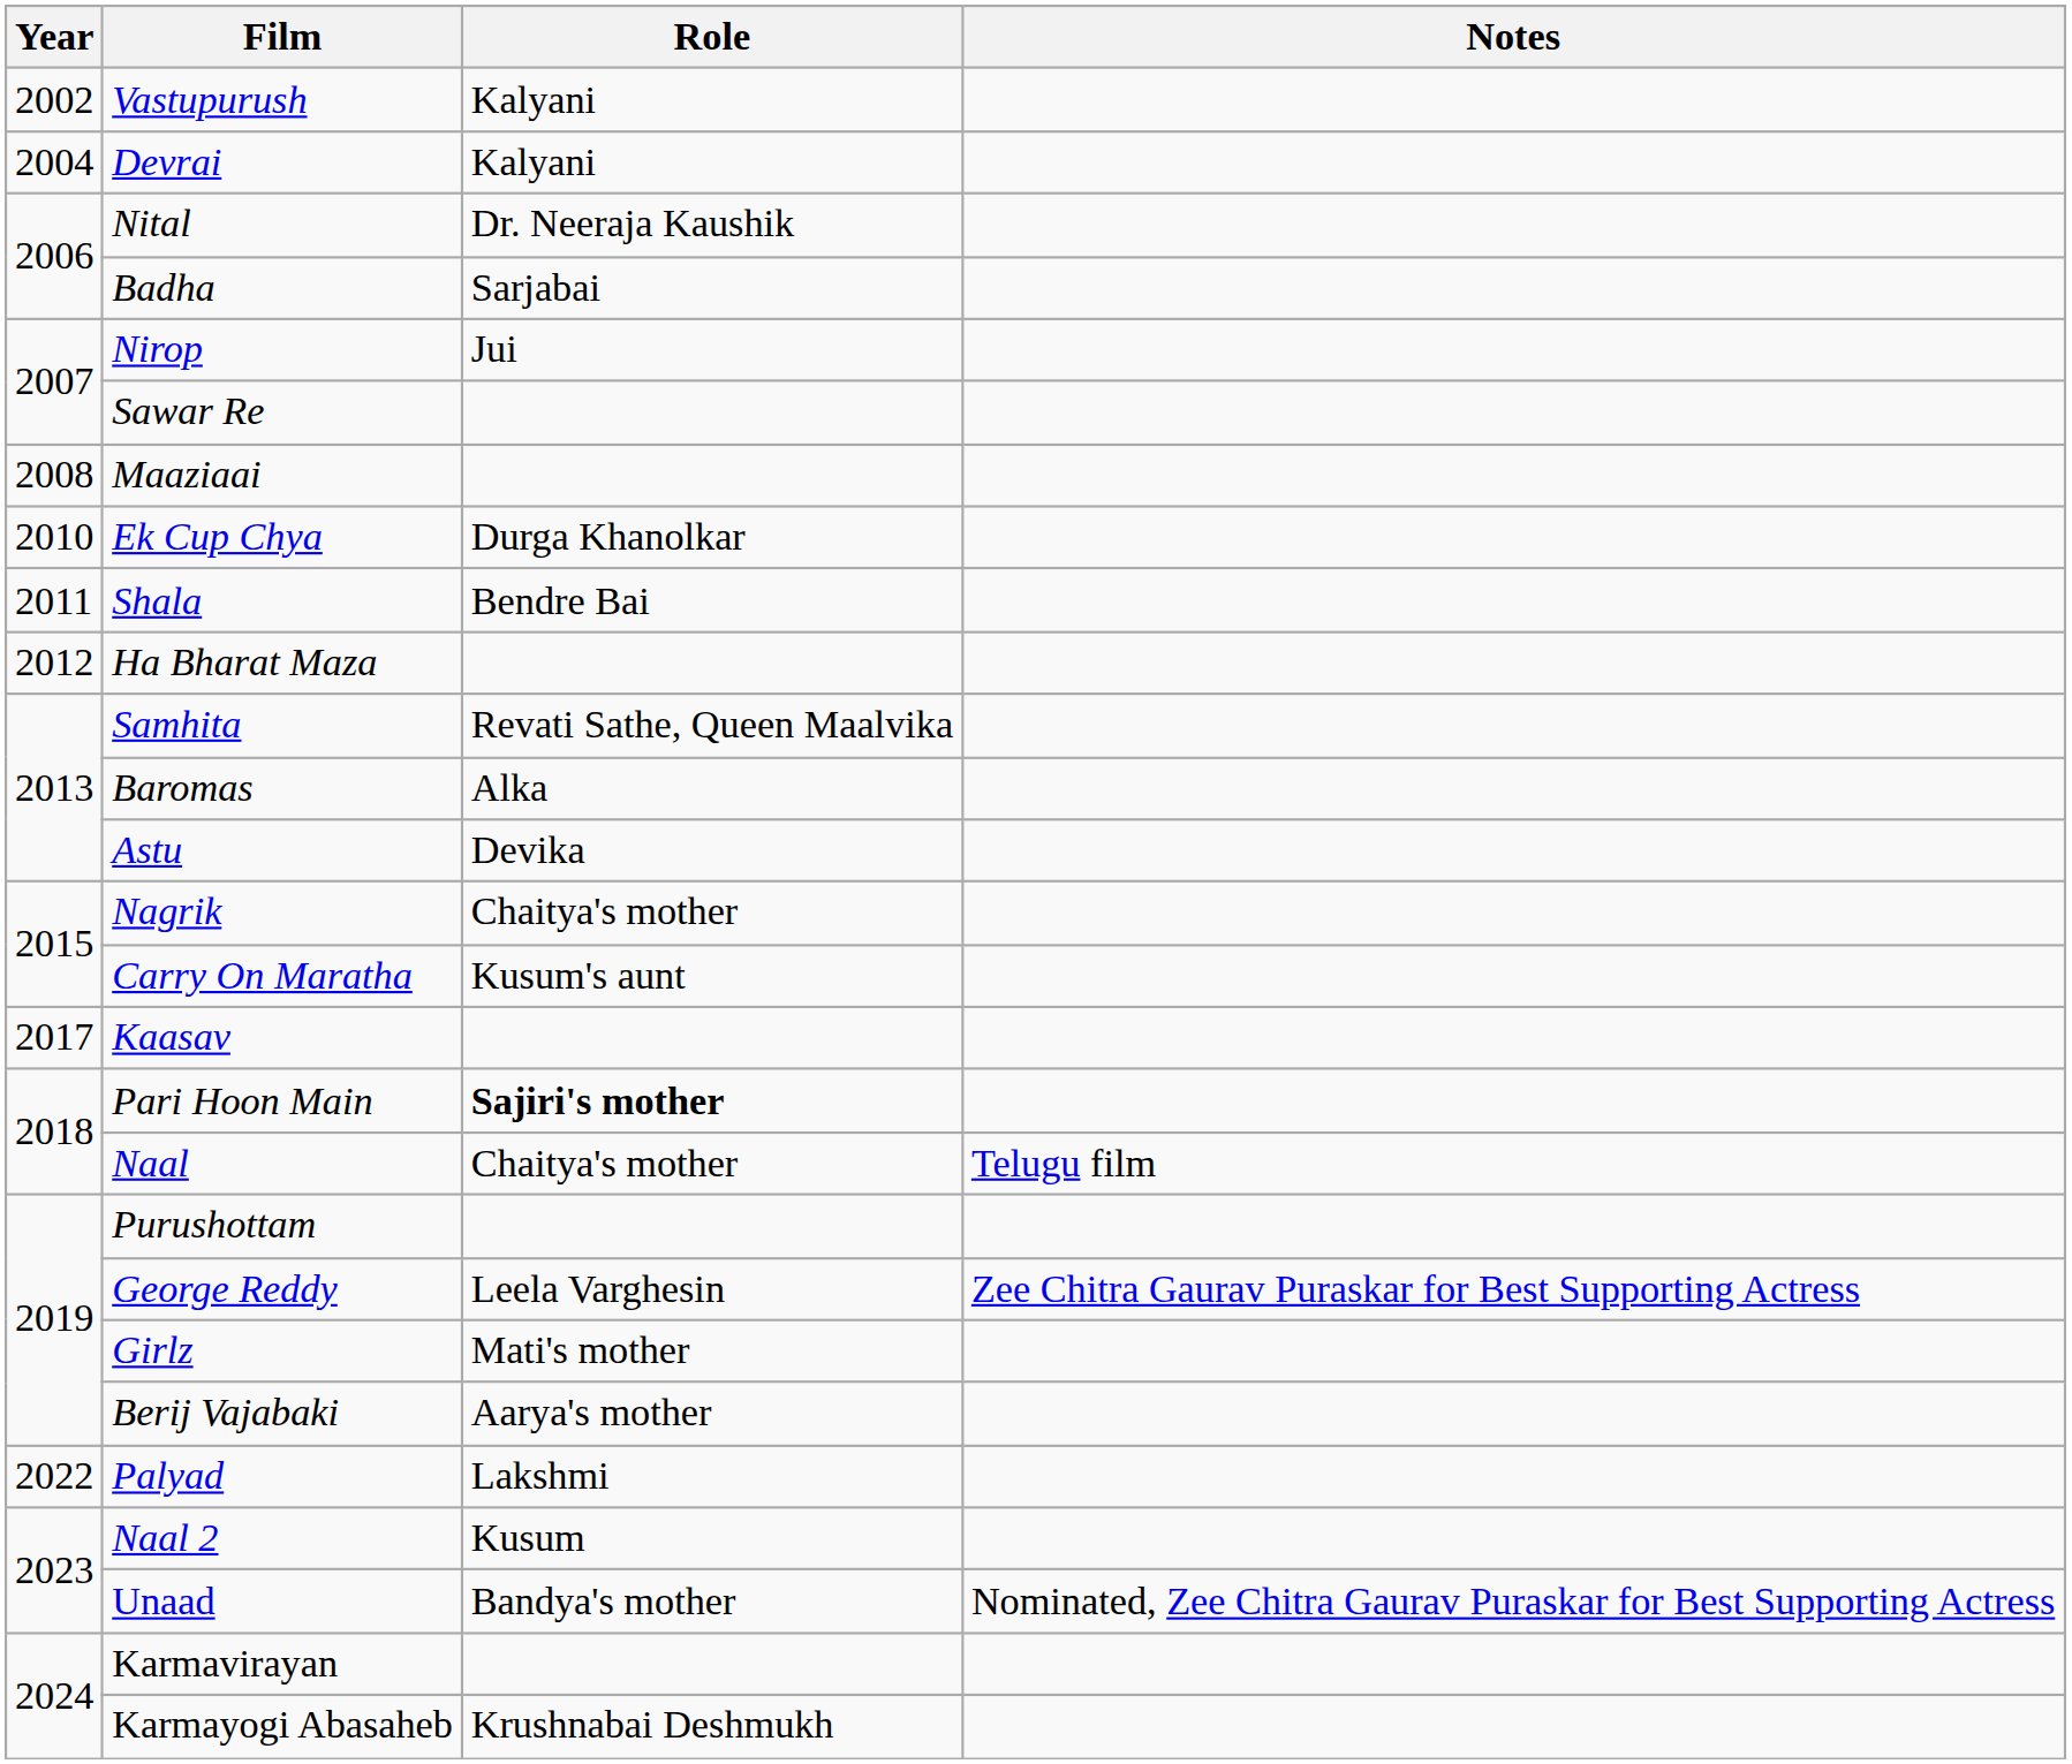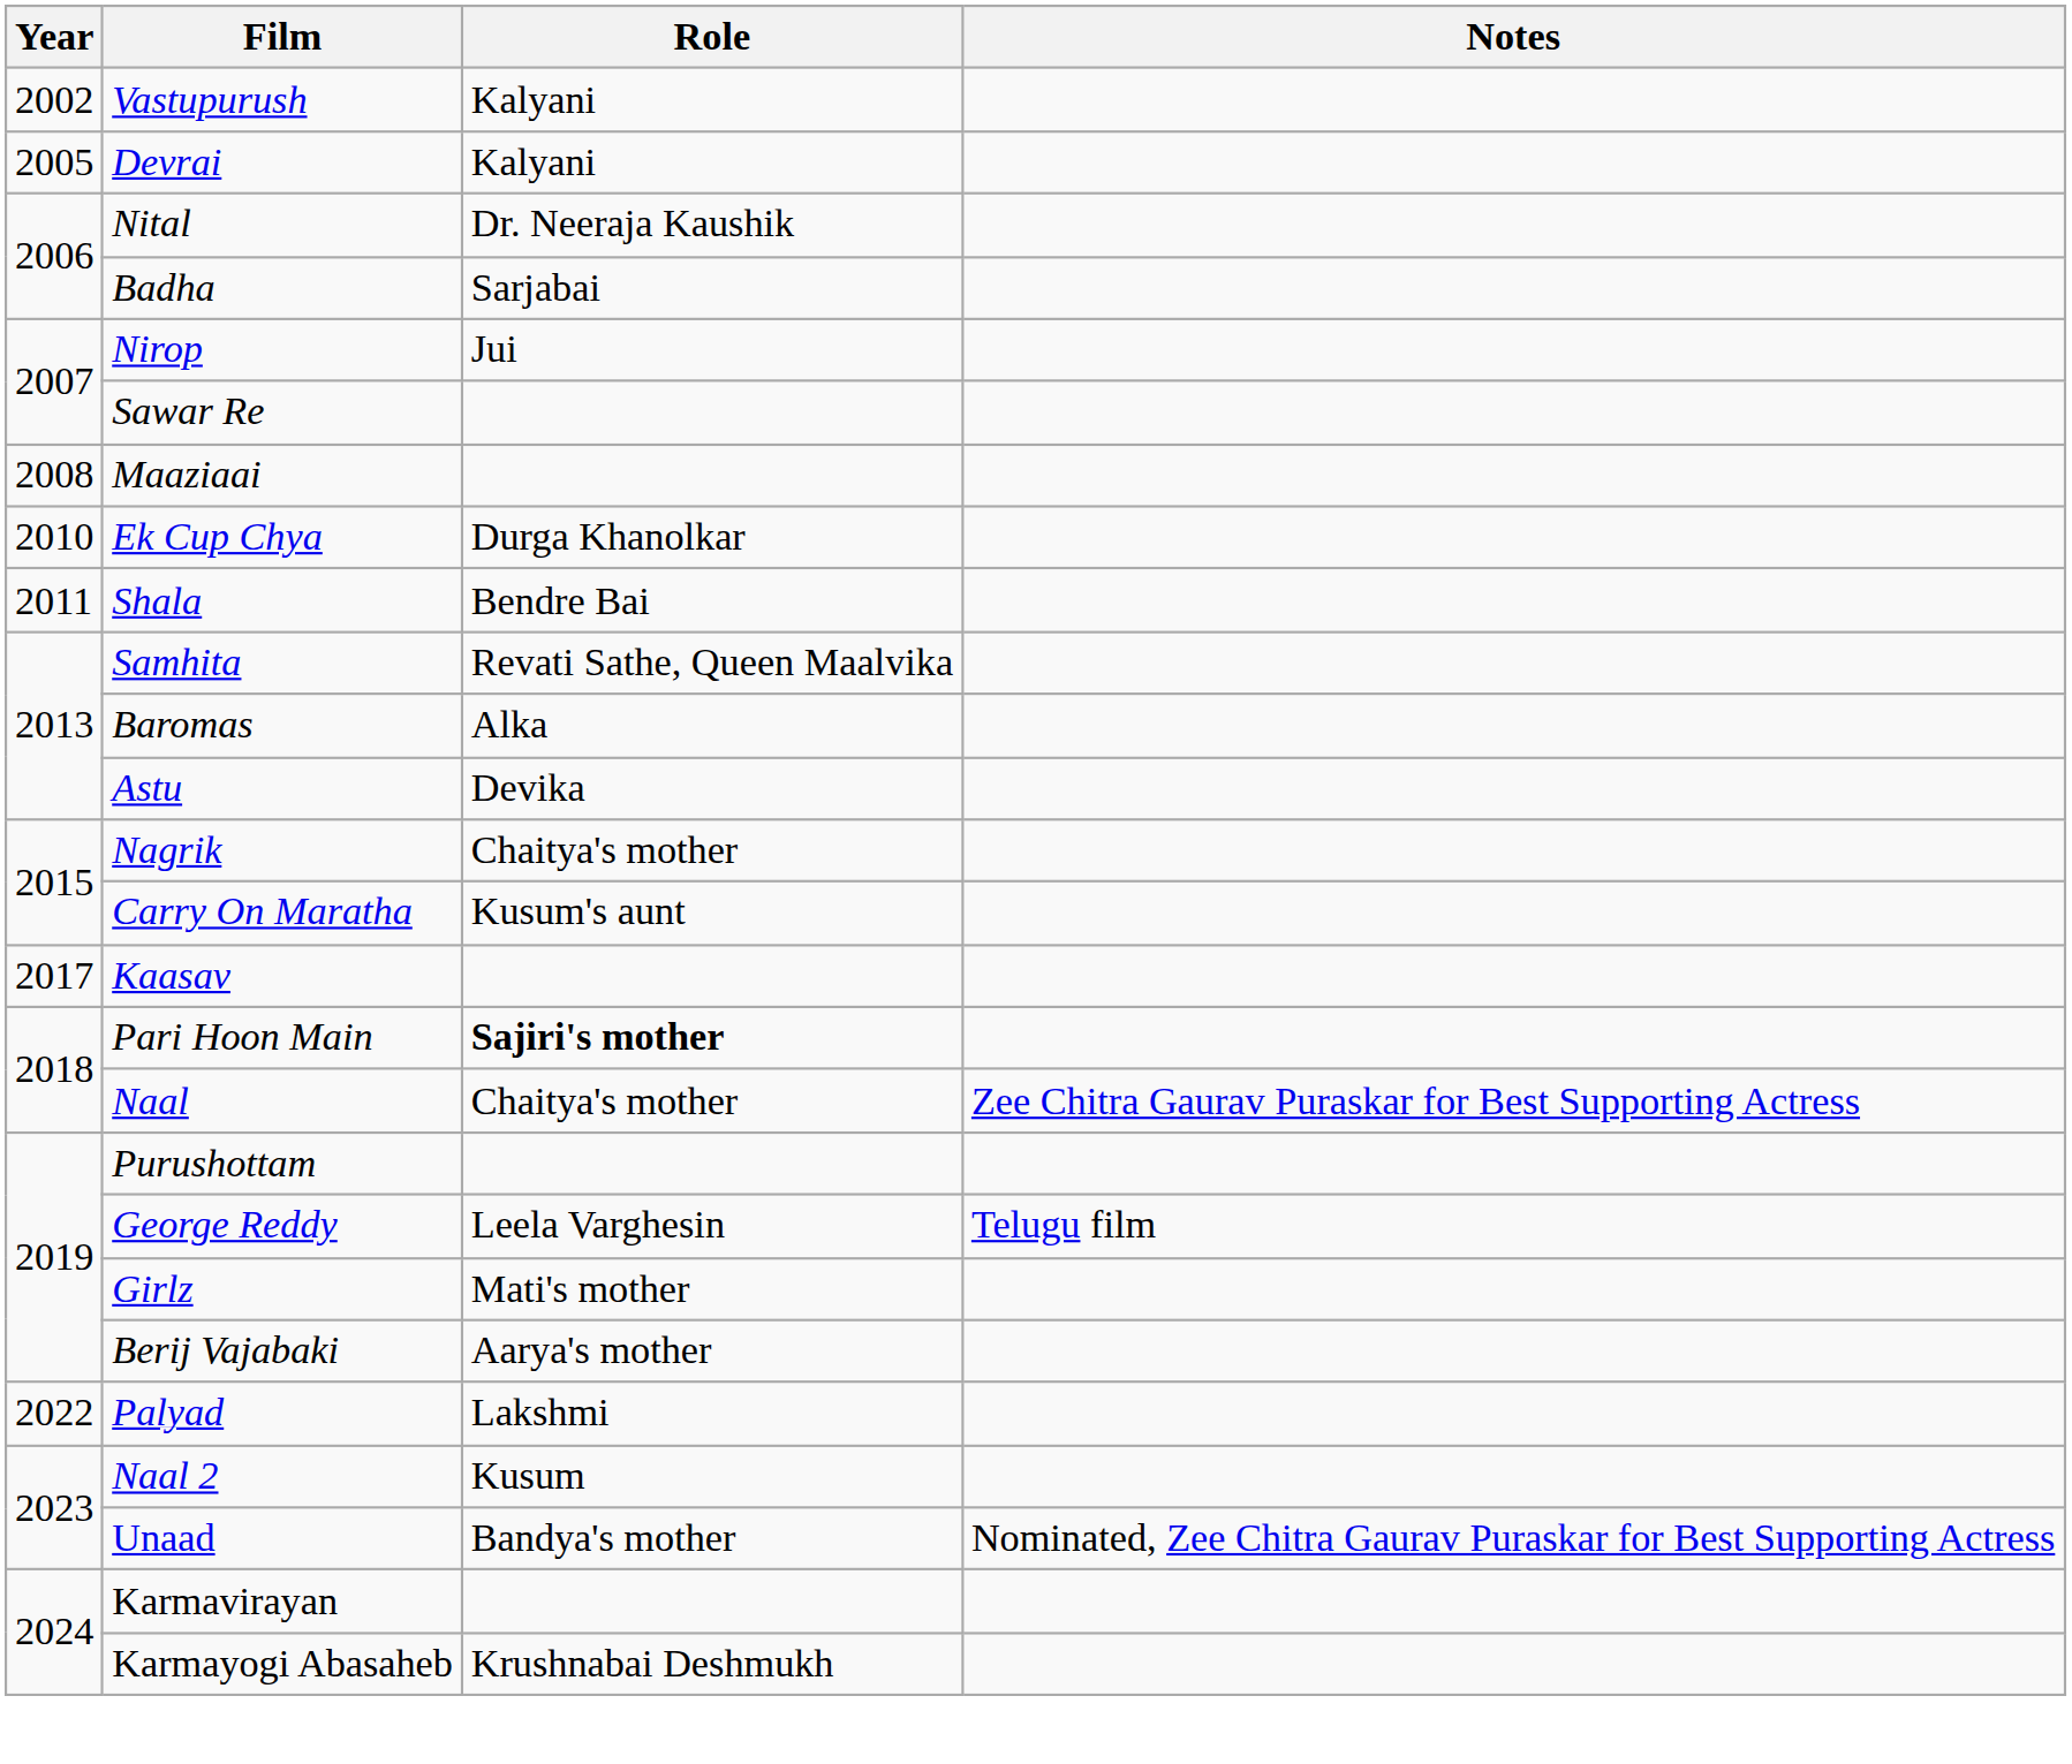Devrai | Year: 2004 -> 2005
- row: 2012 | Ha Bharat Maza
Naal | Notes: Telugu film -> Zee Chitra Gaurav Puraskar for Best Supporting Actress
George Reddy | Notes: Zee Chitra Gaurav Puraskar for Best Supporting Actress -> Telugu film
